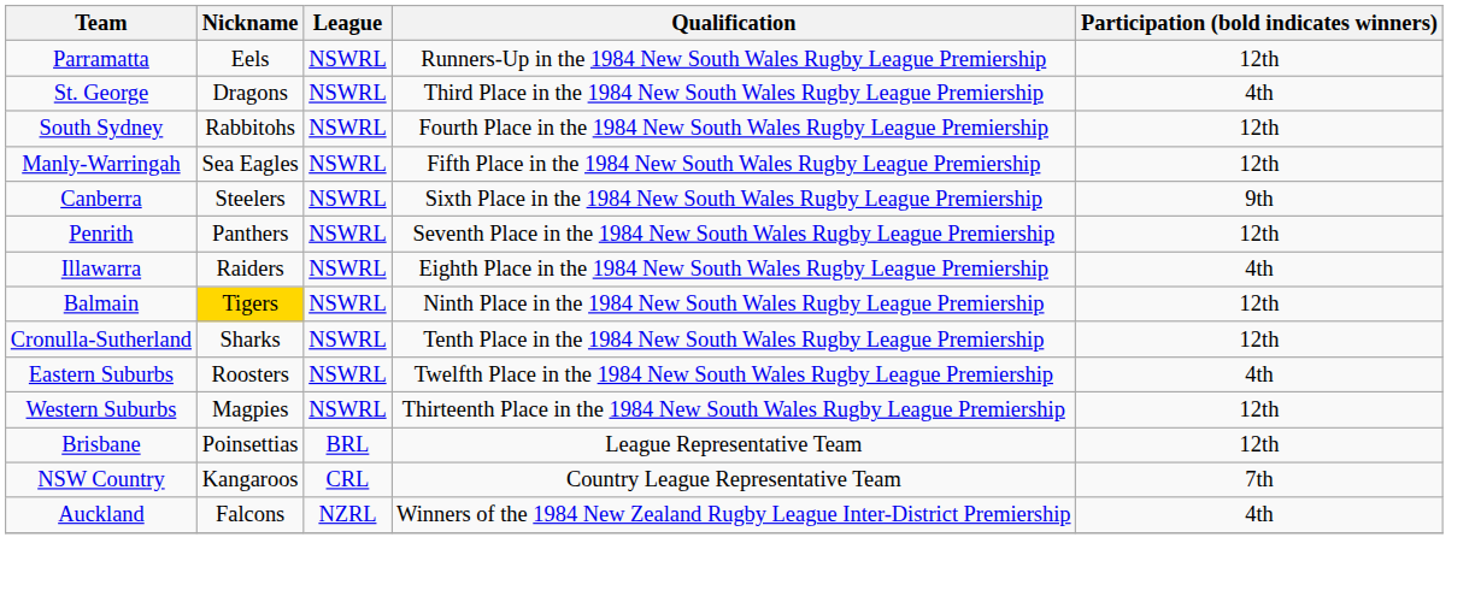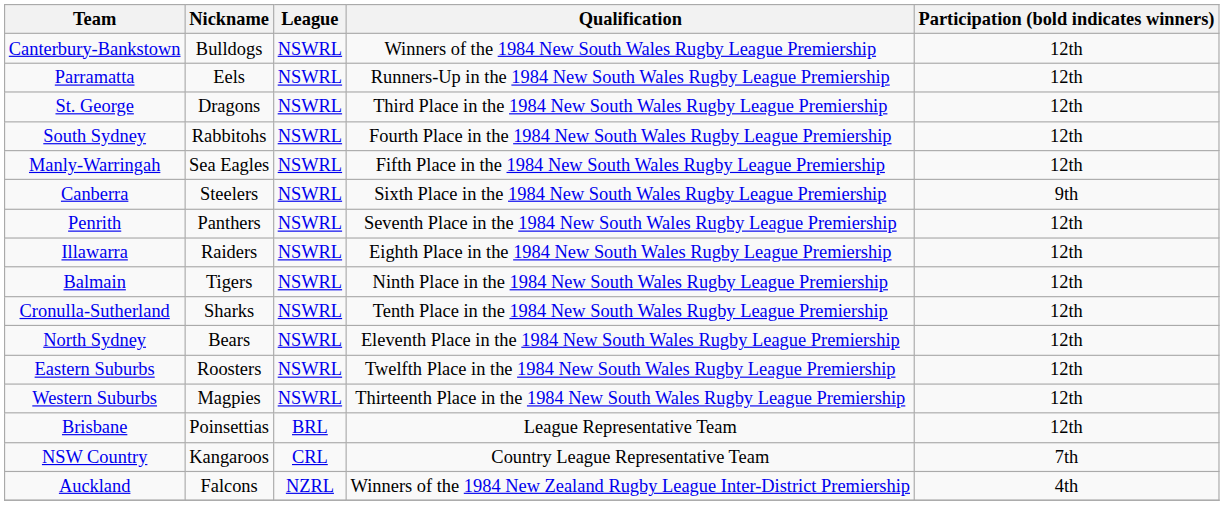+ row: Canterbury-Bankstown | Bulldogs | NSWRL | Winners of the 1984 New South Wales Rugby League Premiership | 12th
St. George | Participation (bold indicates winners): 4th -> 12th
Illawarra | Participation (bold indicates winners): 4th -> 12th
Balmain | Nickname: gold background -> no background
+ row: North Sydney | Bears | NSWRL | Eleventh Place in the 1984 New South Wales Rugby League Premiership | 12th
Eastern Suburbs | Participation (bold indicates winners): 4th -> 12th
